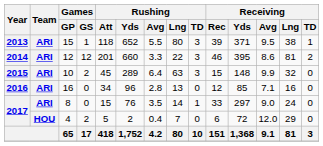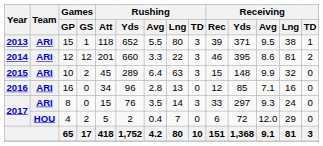8 | Rushing / TD: 1 -> 3
8 | Receiving / Avg: 9.0 -> 9.3
